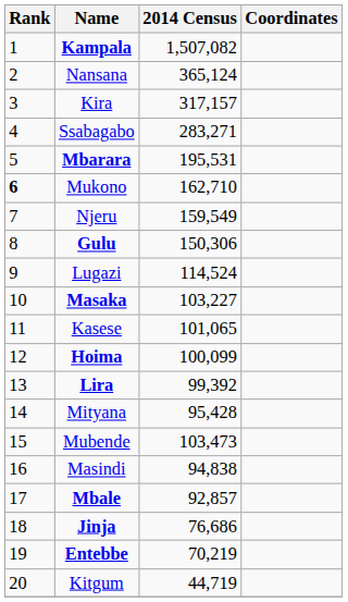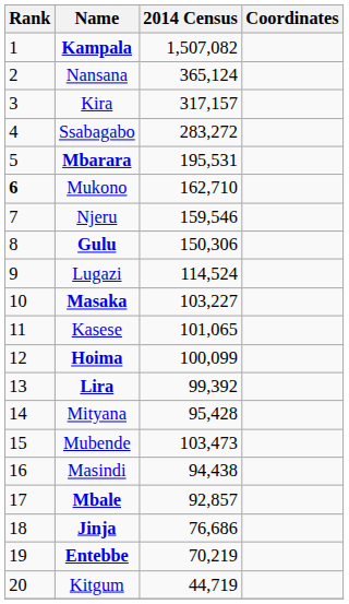Ssabagabo | 2014 Census: 283,271 -> 283,272
Njeru | 2014 Census: 159,549 -> 159,546
Masindi | 2014 Census: 94,838 -> 94,438
